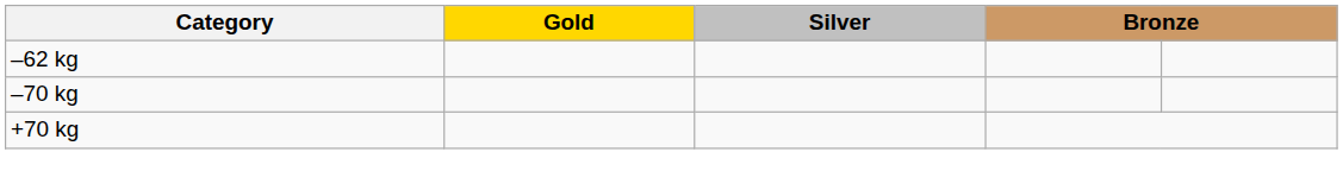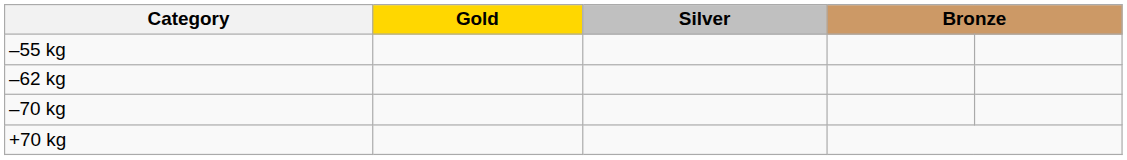+ row: –55 kg
